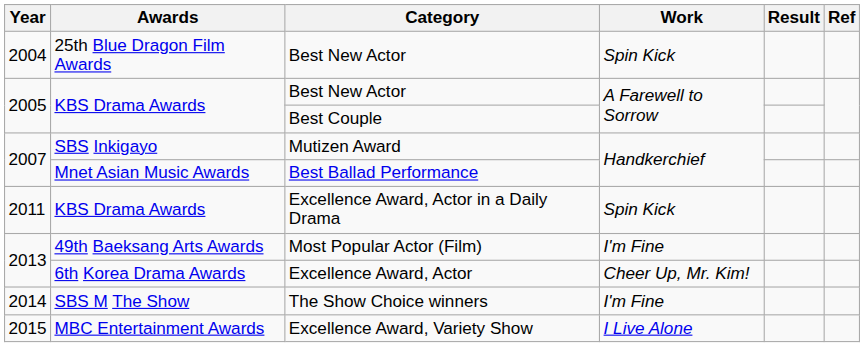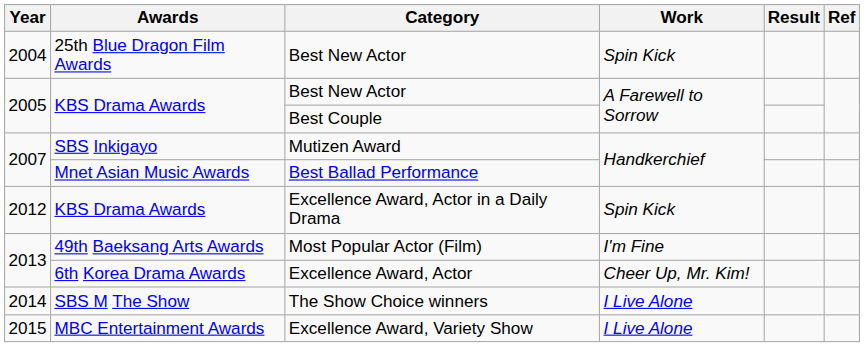Excellence Award, Actor in a Daily Drama | Year: 2011 -> 2012
The Show Choice winners | Work: I'm Fine -> I Live Alone
